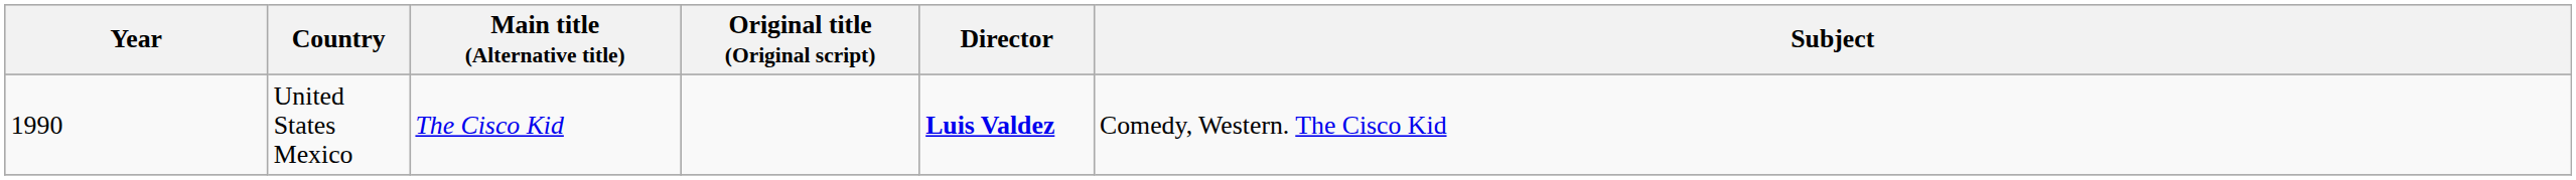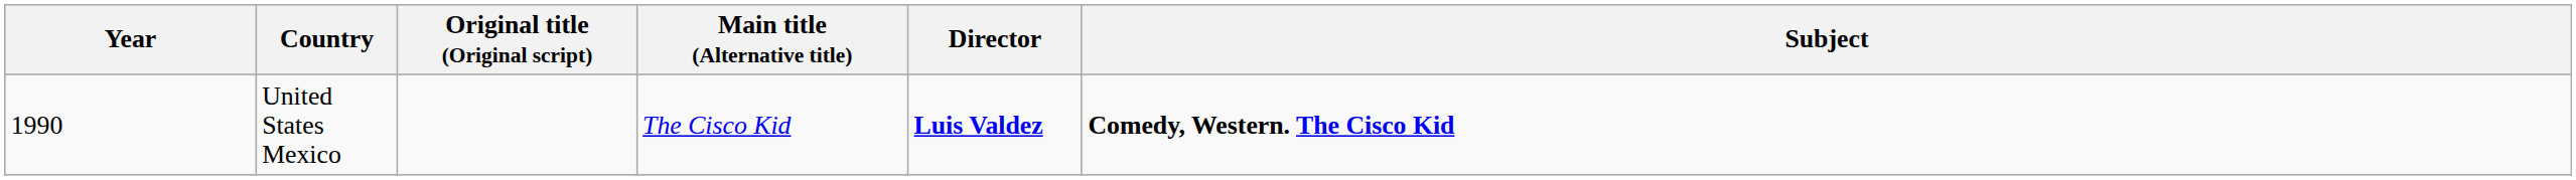columns swapped: Main title (Alternative title) <-> Original title (Original script)
United States Mexico | Subject: normal -> bold
